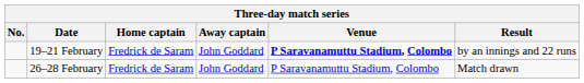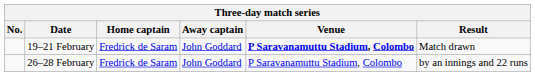19–21 February | Result: by an innings and 22 runs -> Match drawn
26–28 February | Result: Match drawn -> by an innings and 22 runs
